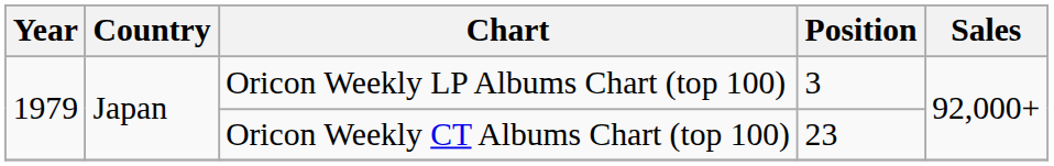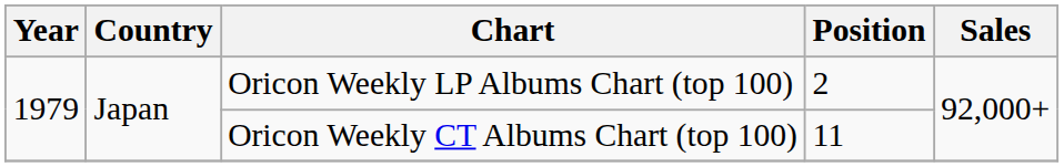Oricon Weekly LP Albums Chart (top 100) | Position: 3 -> 2
Oricon Weekly CT Albums Chart (top 100) | Position: 23 -> 11
